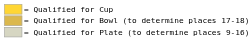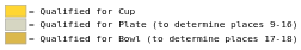rows swapped: = Qualified for Plate (to determine places 9-16) <-> = Qualified for Bowl (to determine places 17-18)
